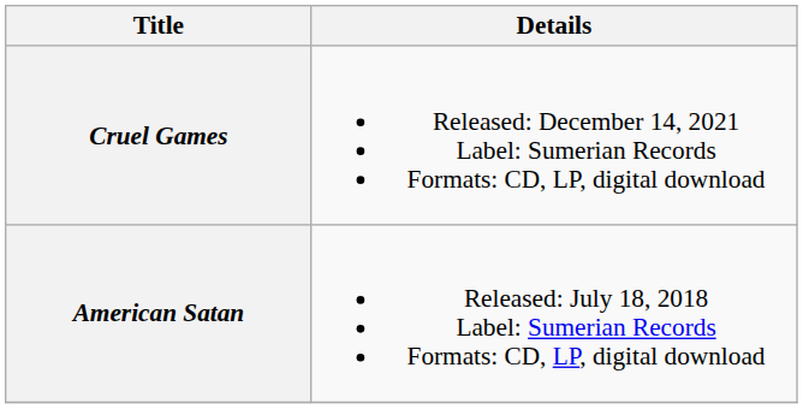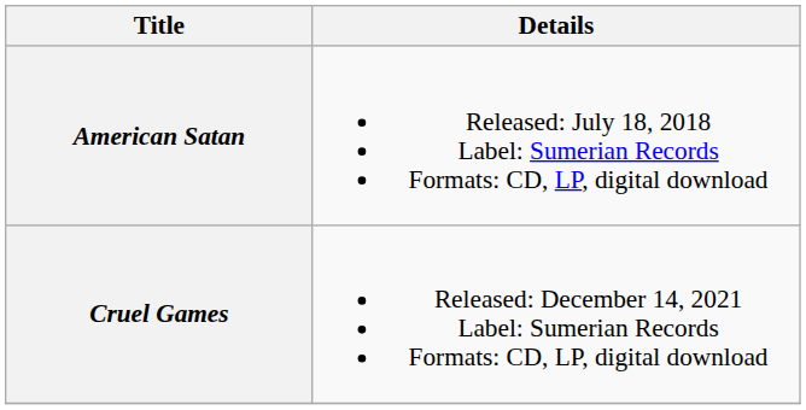rows swapped: American Satan <-> Cruel Games
